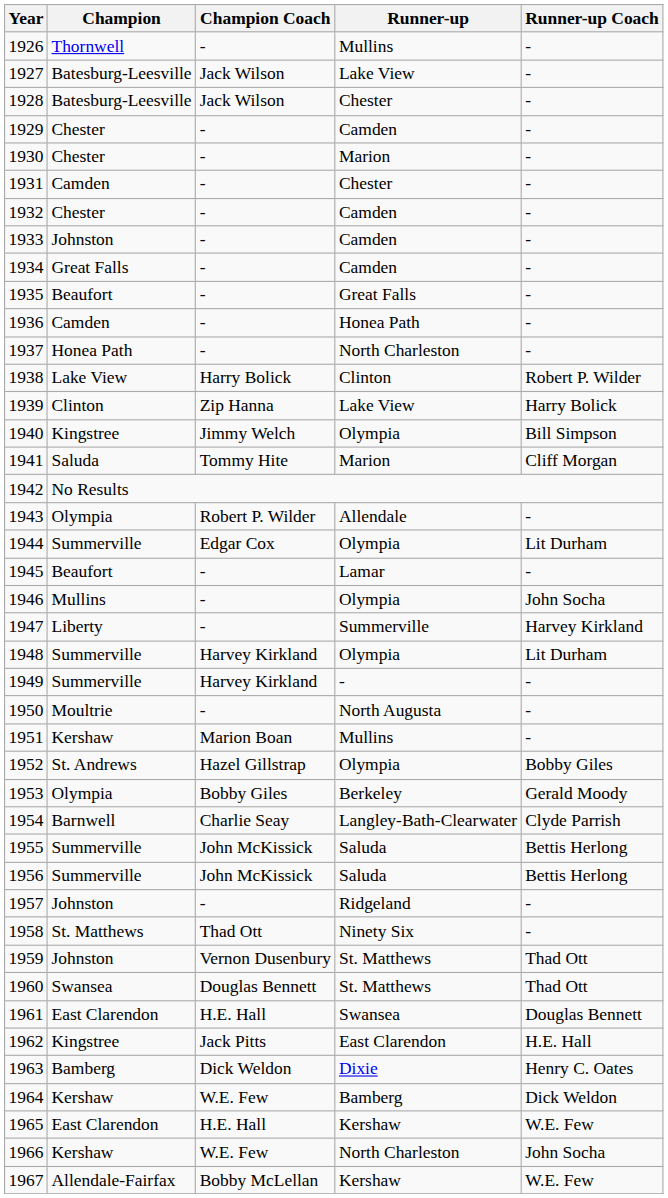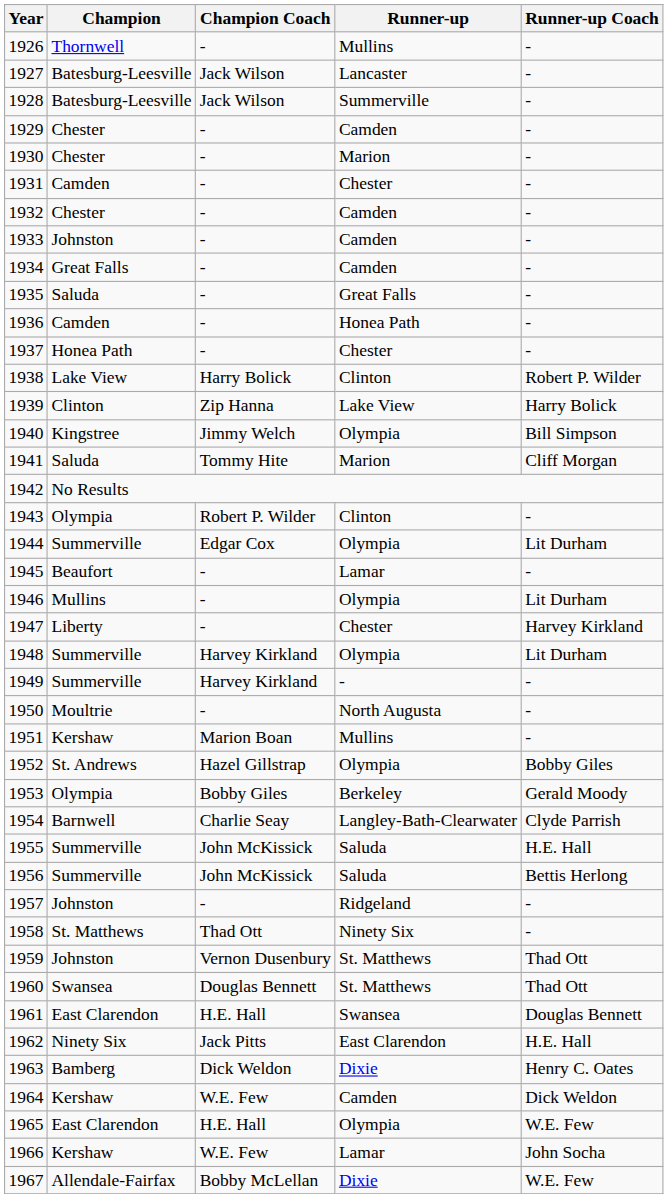1927 | Runner-up: Lake View -> Lancaster
1928 | Runner-up: Chester -> Summerville
1935 | Champion: Beaufort -> Saluda
1937 | Runner-up: North Charleston -> Chester
1943 | Runner-up: Allendale -> Clinton
1946 | Runner-up Coach: John Socha -> Lit Durham
1947 | Runner-up: Summerville -> Chester
1955 | Runner-up Coach: Bettis Herlong -> H.E. Hall
1962 | Champion: Kingstree -> Ninety Six
1964 | Runner-up: Bamberg -> Camden
1965 | Runner-up: Kershaw -> Olympia
1966 | Runner-up: North Charleston -> Lamar
1967 | Runner-up: Kershaw -> Dixie
